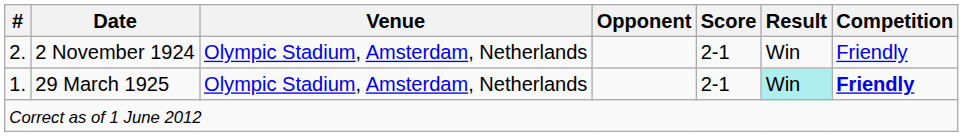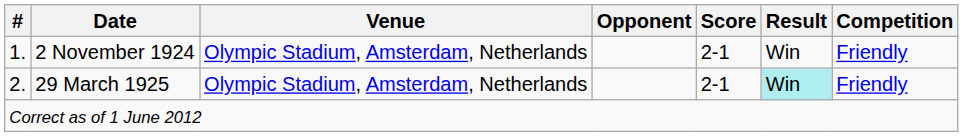2 November 1924 | #: 2. -> 1.
29 March 1925 | #: 1. -> 2.
29 March 1925 | Competition: bold -> normal
